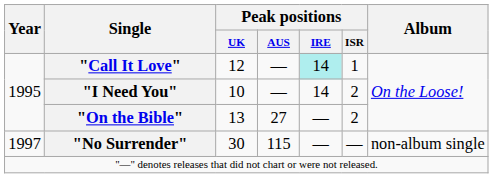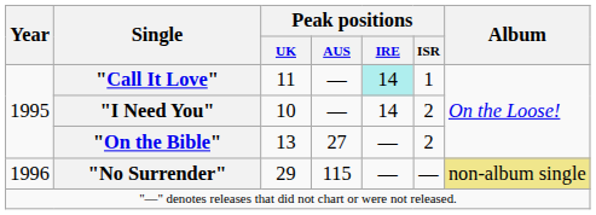"Call It Love" | Peak positions / UK: 12 -> 11
"No Surrender" | Year: 1997 -> 1996
"No Surrender" | Peak positions / UK: 30 -> 29
"No Surrender" | Album: no background -> khaki background
